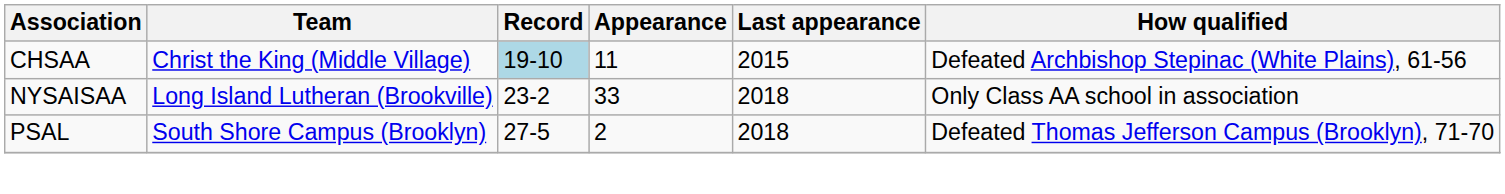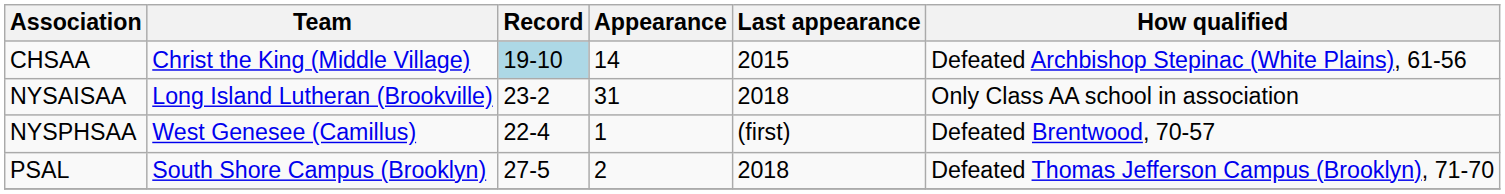CHSAA | Appearance: 11 -> 14
NYSAISAA | Appearance: 33 -> 31
+ row: NYSPHSAA | West Genesee (Camillus) | 22-4 | 1 | (first) | Defeated Brentwood, 70-57
